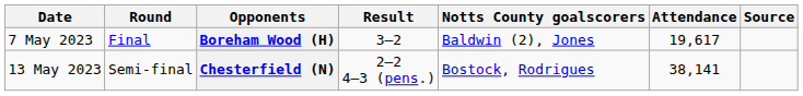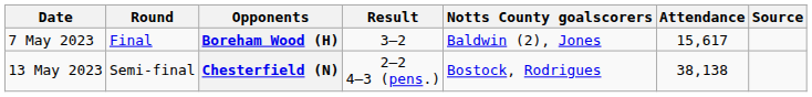Boreham Wood (H) | Attendance: 19,617 -> 15,617
Chesterfield (N) | Attendance: 38,141 -> 38,138
